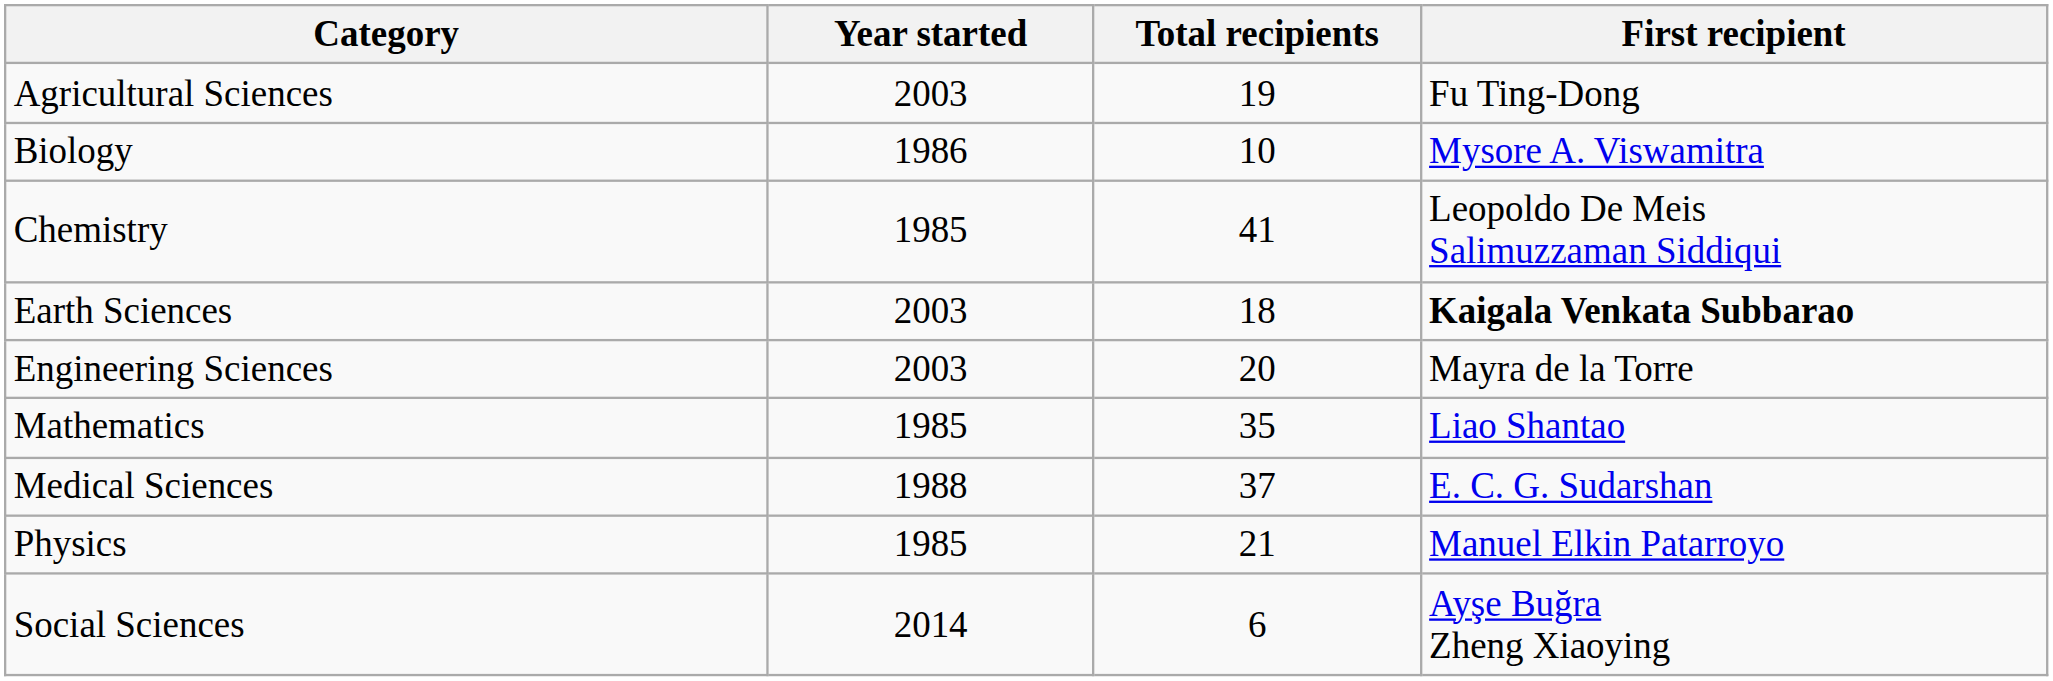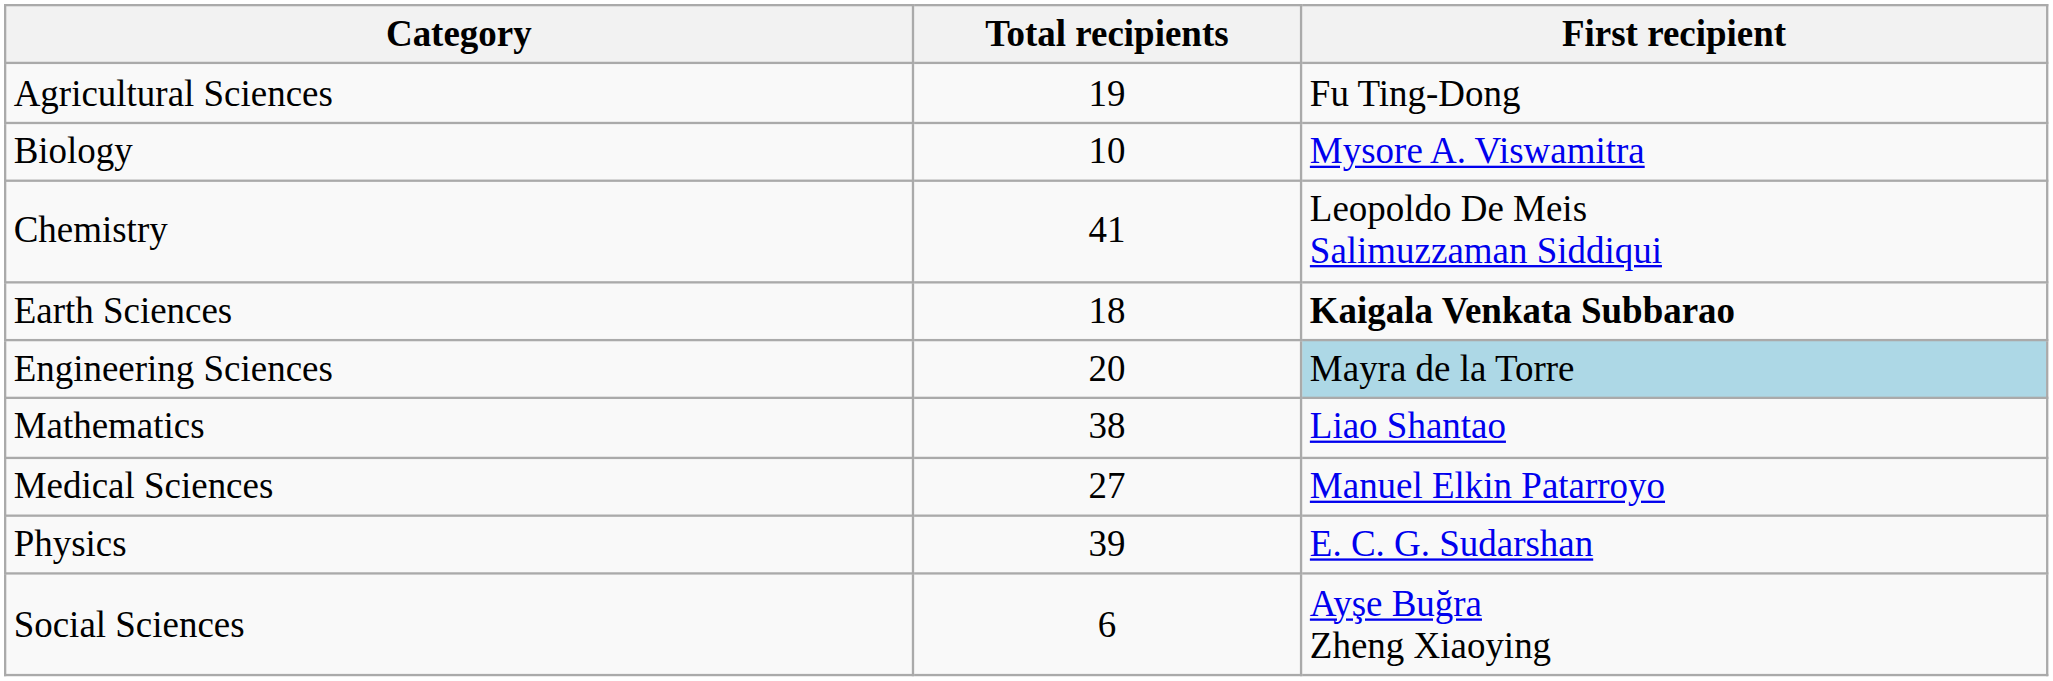- column: Year started | 2003 | 1986 | 1985 | 2003 | 2003 | 1985 | 1988 | 1985 | 2014
Engineering Sciences | First recipient: no background -> lightblue background
Mathematics | Total recipients: 35 -> 38
Medical Sciences | Total recipients: 37 -> 27
Medical Sciences | First recipient: E. C. G. Sudarshan -> Manuel Elkin Patarroyo
Physics | Total recipients: 21 -> 39
Physics | First recipient: Manuel Elkin Patarroyo -> E. C. G. Sudarshan
